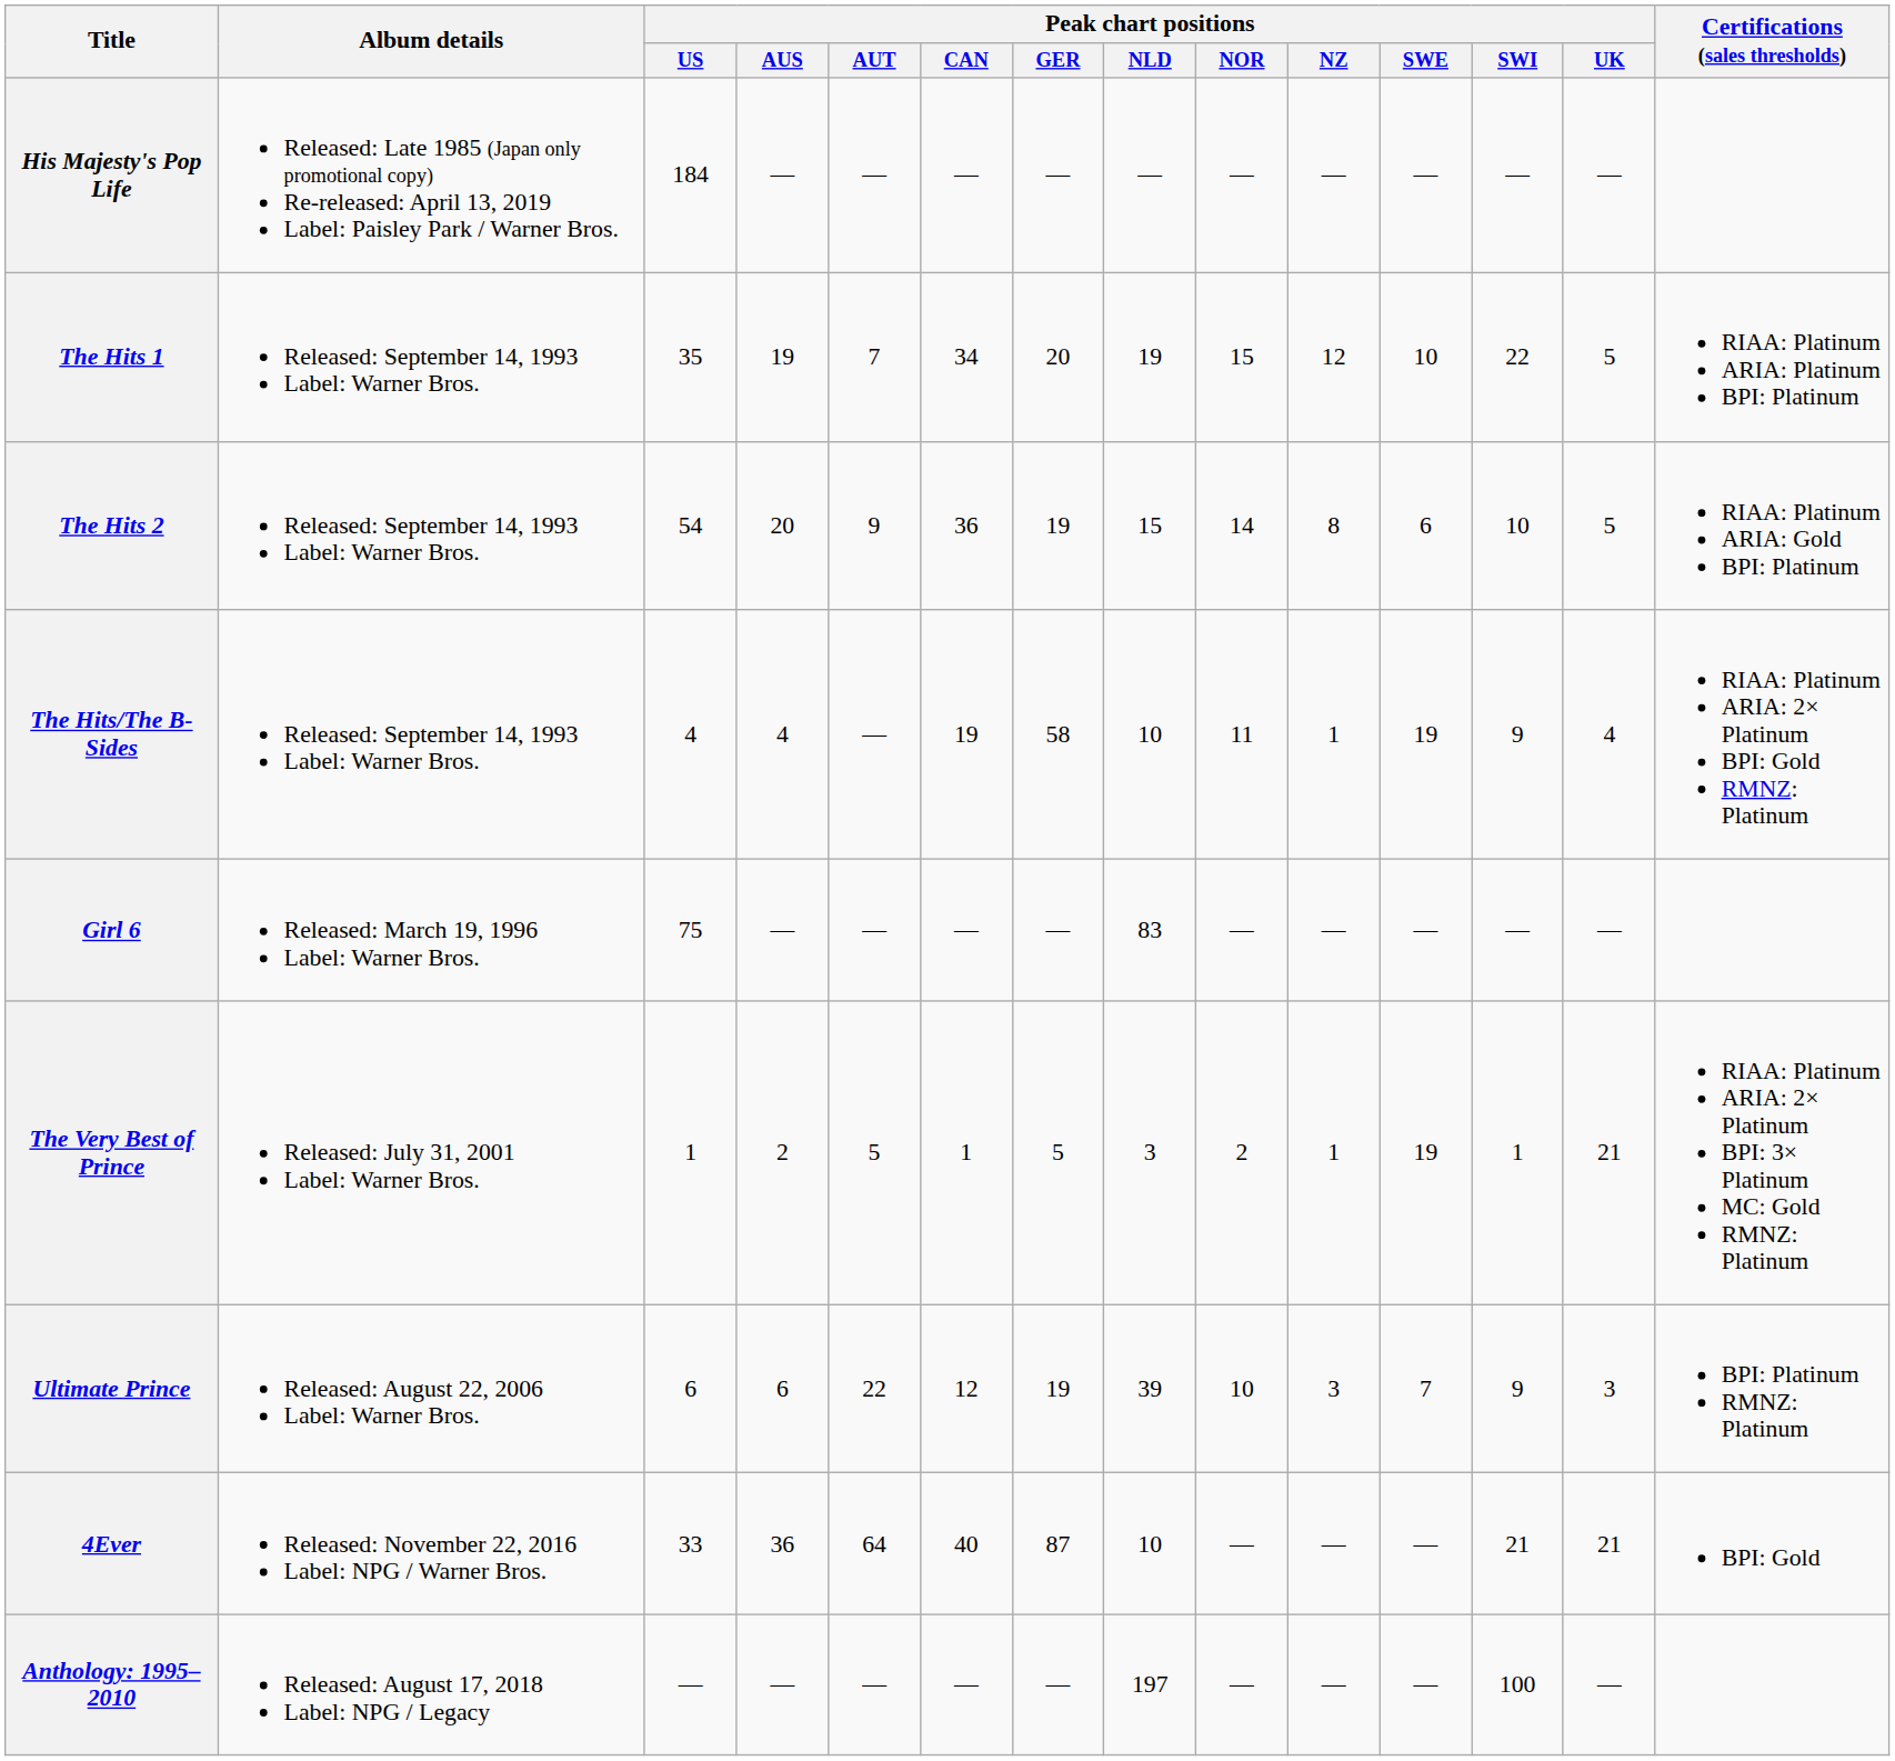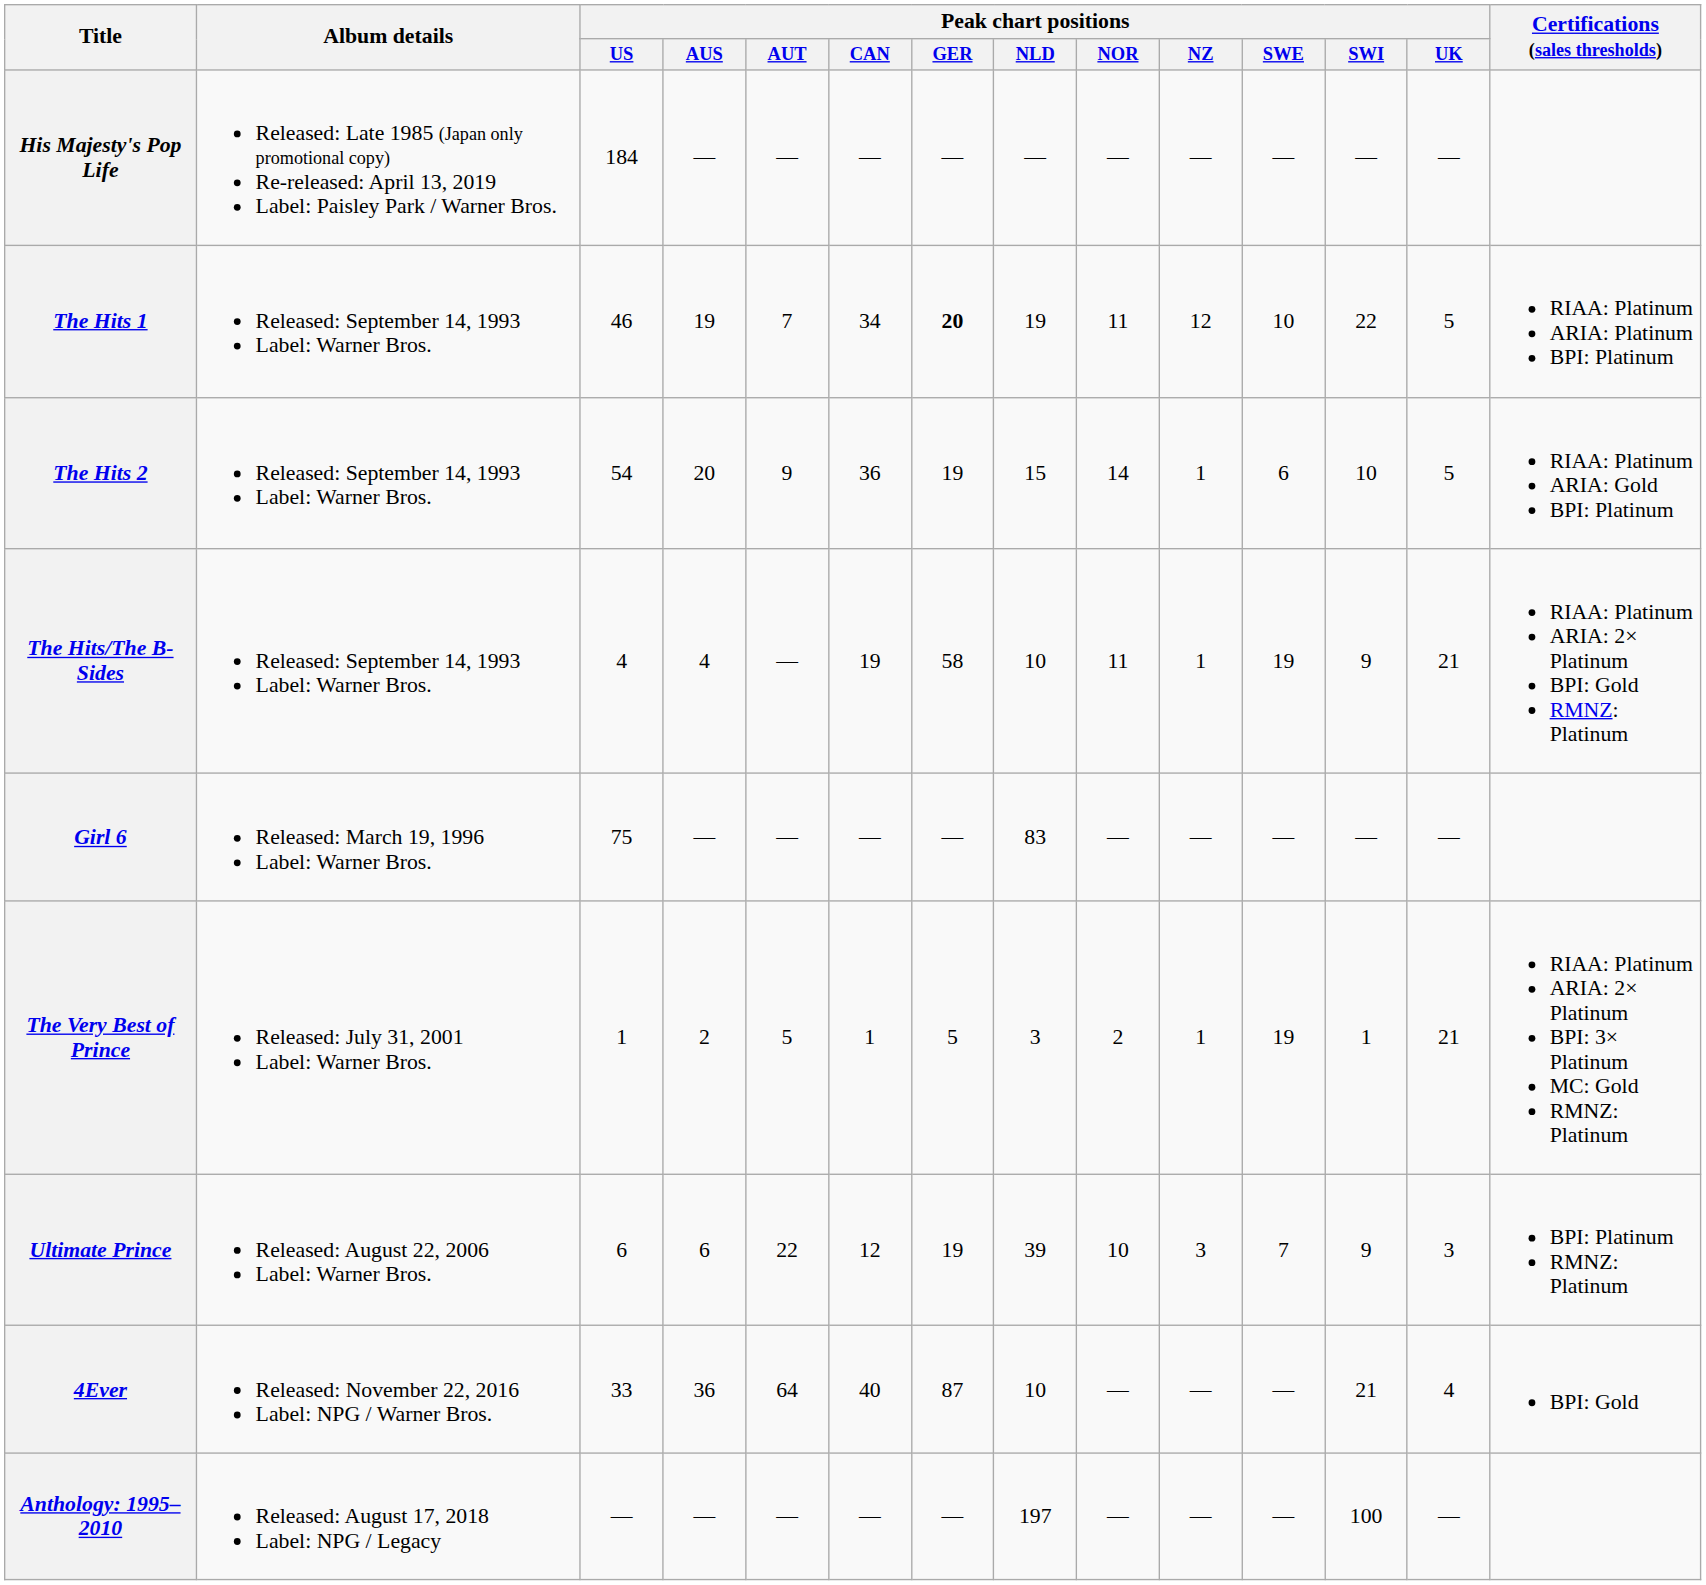The Hits 1 | Peak chart positions / US: 35 -> 46
The Hits 1 | Peak chart positions / GER: normal -> bold
The Hits 1 | Peak chart positions / NOR: 15 -> 11
The Hits 2 | Peak chart positions / NZ: 8 -> 1
The Hits/The B-Sides | Peak chart positions / UK: 4 -> 21
4Ever | Peak chart positions / UK: 21 -> 4
